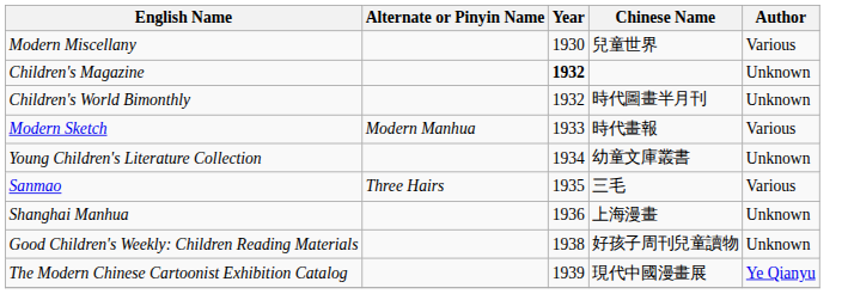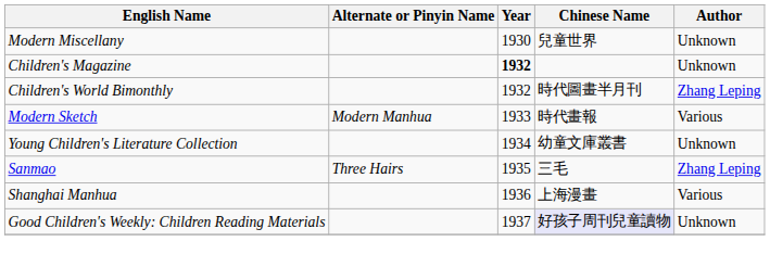Modern Miscellany | Author: Various -> Unknown
Children's World Bimonthly | Author: Unknown -> Zhang Leping
Sanmao | Author: Various -> Zhang Leping
Shanghai Manhua | Author: Unknown -> Various
Good Children's Weekly: Children Reading Materials | Year: 1938 -> 1937
Good Children's Weekly: Children Reading Materials | Chinese Name: no background -> lavender background
- row: The Modern Chinese Cartoonist Exhibition Catalog | 1939 | 現代中國漫畫展 | Ye Qianyu
